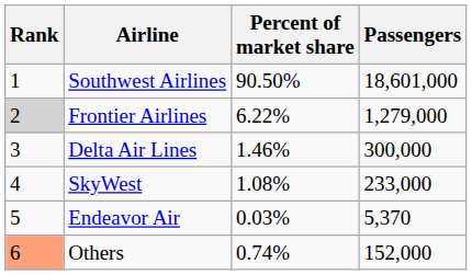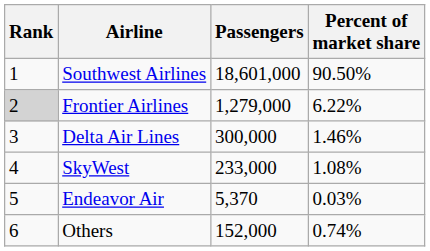columns swapped: Passengers <-> Percent of market share
Others | Rank: lightsalmon background -> no background
